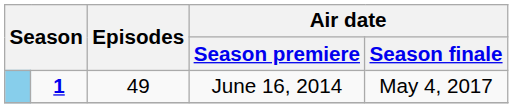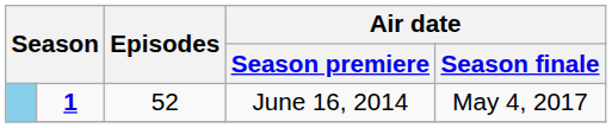June 16, 2014 | Episodes: 49 -> 52
